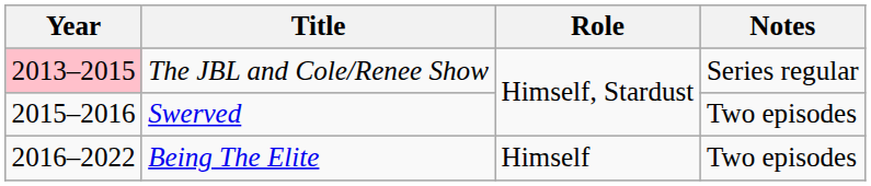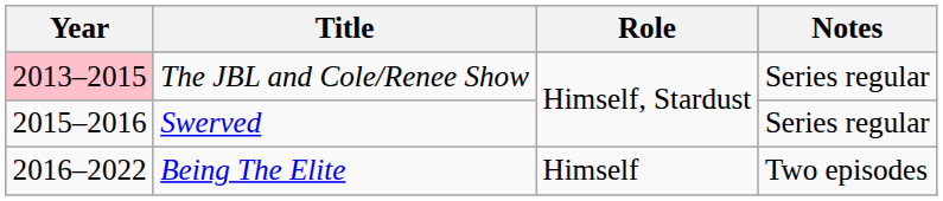Swerved | Notes: Two episodes -> Series regular
